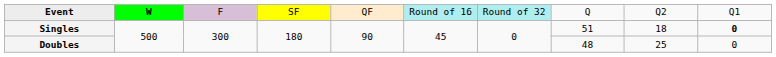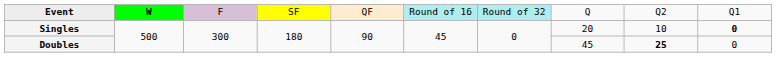Singles | column 8: 51 -> 20
Singles | column 9: 18 -> 10
Doubles | column 8: 48 -> 45
Doubles | column 9: normal -> bold
